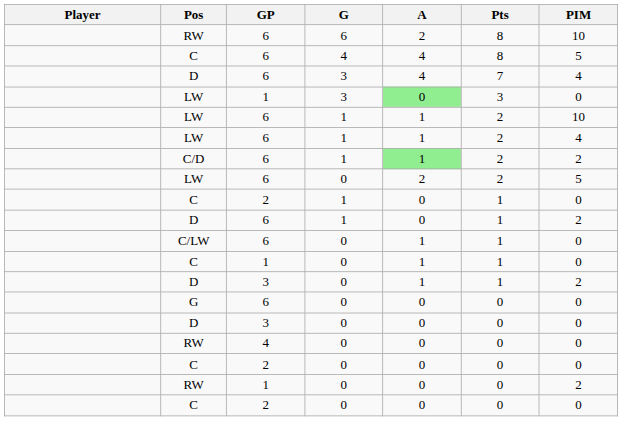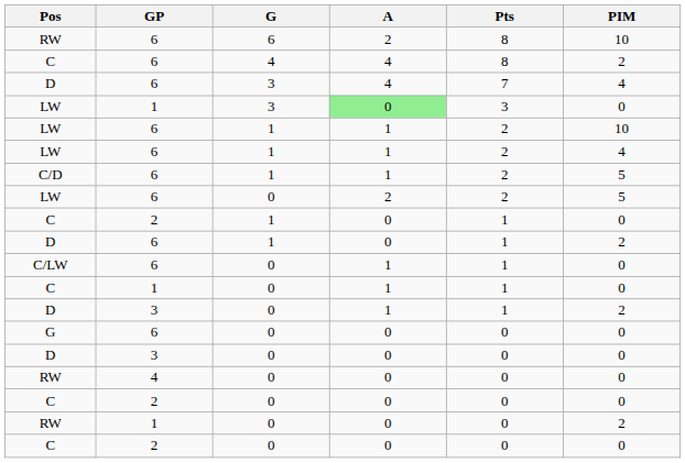- column: Player
C / 4 | PIM: 5 -> 2
C/D | A: lightgreen background -> no background
C/D | PIM: 2 -> 5
